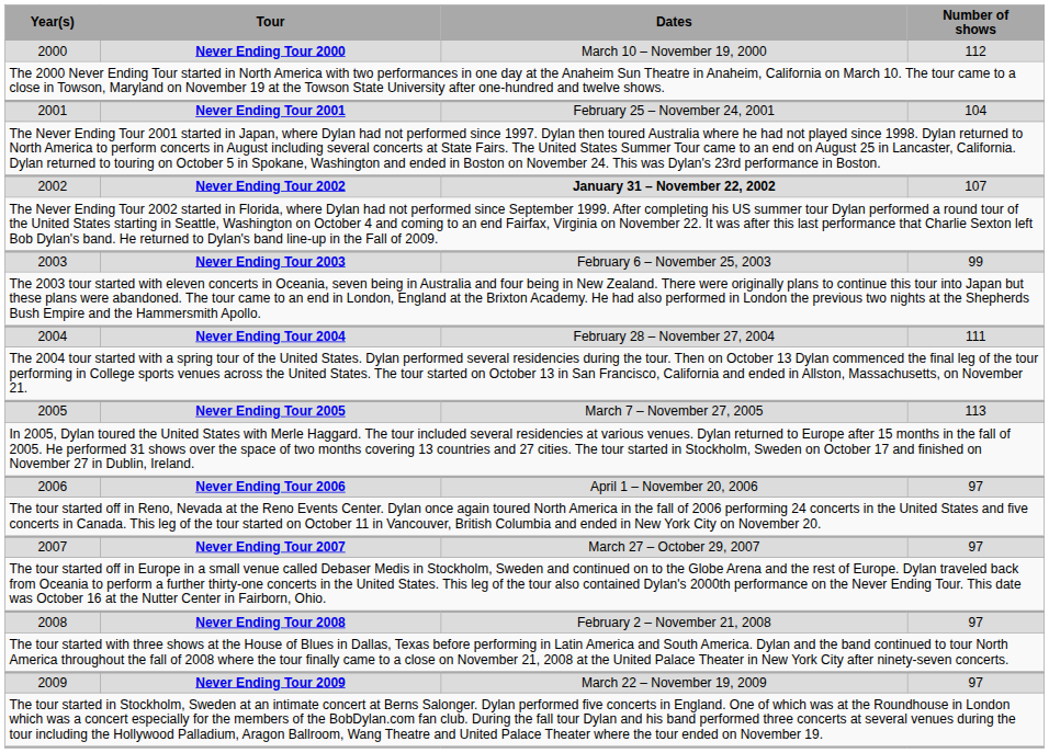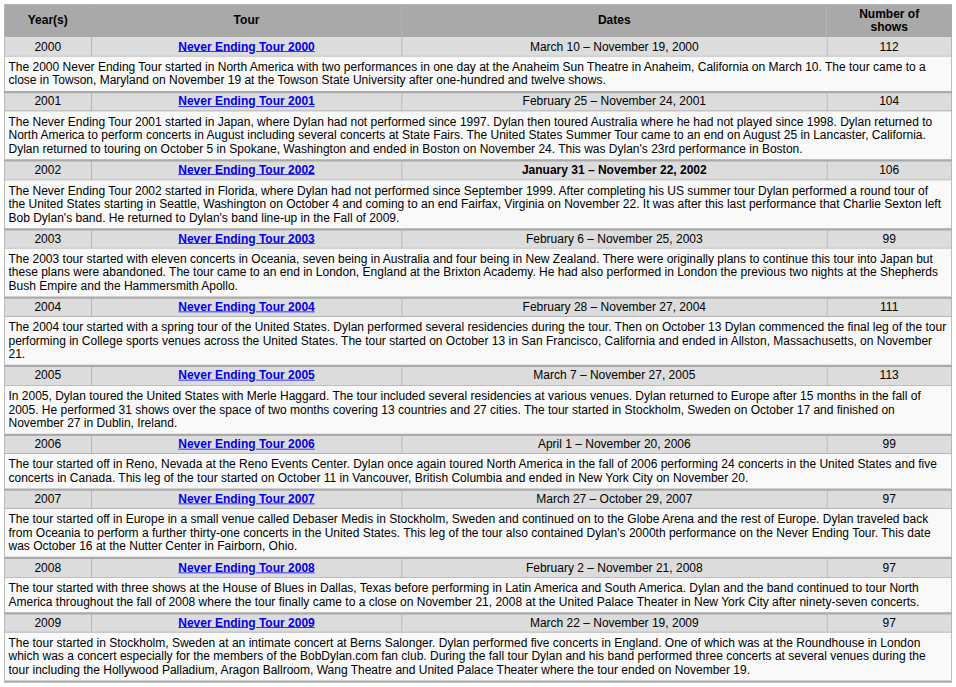2002 | Number of shows: 107 -> 106
2006 | Number of shows: 97 -> 99
